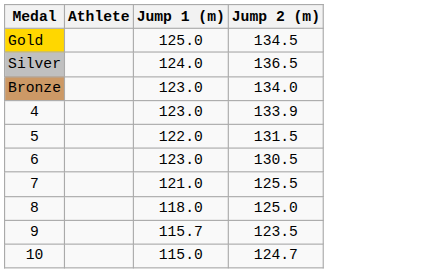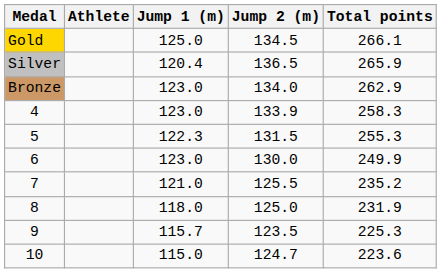+ column: Total points | 266.1 | 265.9 | 262.9 | 258.3 | 255.3 | 249.9 | 235.2 | 231.9 | 225.3 | 223.6
Silver | Jump 1 (m): 124.0 -> 120.4
5 | Jump 1 (m): 122.0 -> 122.3
6 | Jump 2 (m): 130.5 -> 130.0
